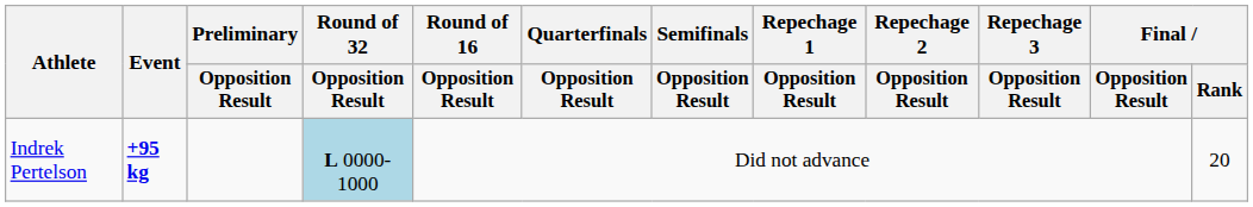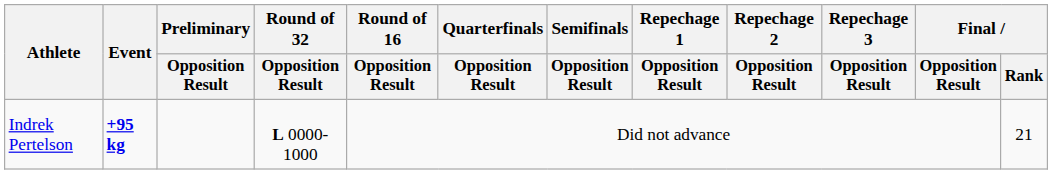Indrek Pertelson | Round of 32 / Opposition Result: lightblue background -> no background
Indrek Pertelson | Final / Rank: 20 -> 21
